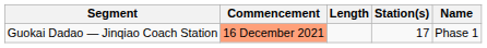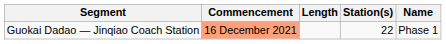Guokai Dadao — Jinqiao Coach Station | Station(s): 17 -> 22
